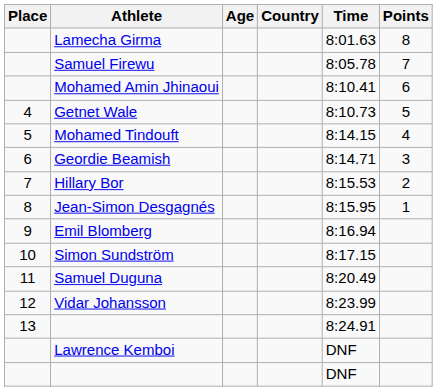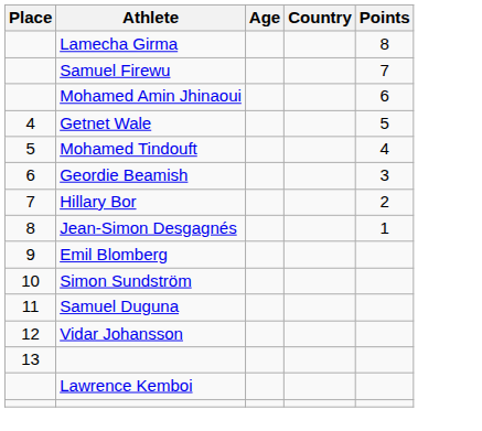- column: Time | 8:01.63 | 8:05.78 | 8:10.41 | 8:10.73 | 8:14.15 | 8:14.71 | 8:15.53 | 8:15.95 | 8:16.94 | 8:17.15 | 8:20.49 | 8:23.99 | 8:24.91 | DNF | DNF
